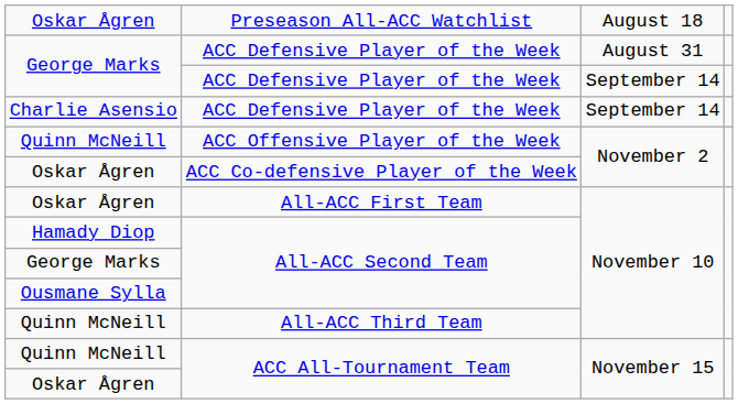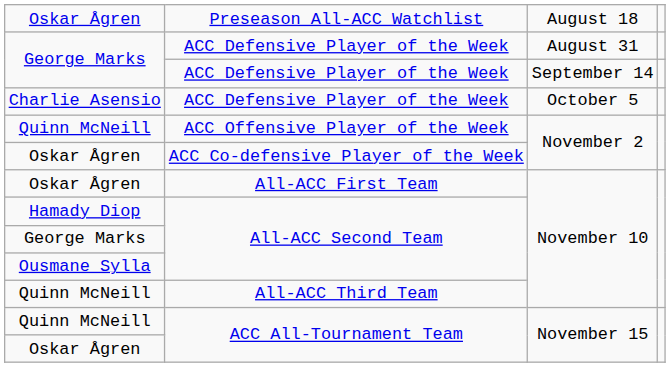Charlie Asensio / ACC Defensive Player of the Week | column 3: September 14 -> October 5
